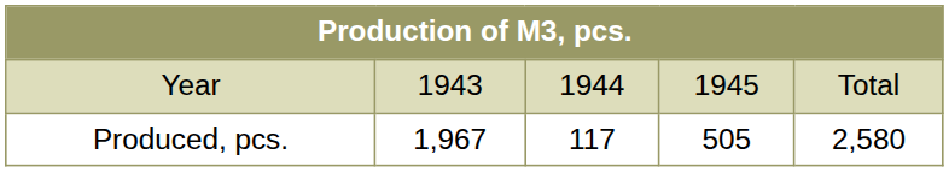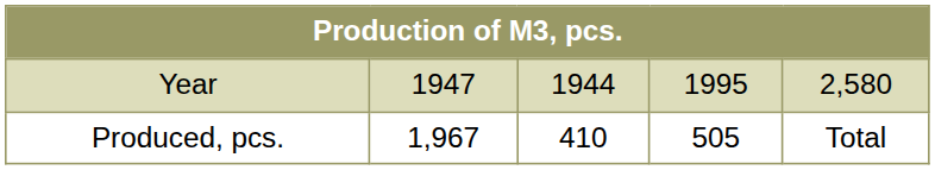Year | column 2: 1943 -> 1947
Year | column 4: 1945 -> 1995
Year | column 5: Total -> 2,580
Produced, pcs. | column 3: 117 -> 410
Produced, pcs. | column 5: 2,580 -> Total
